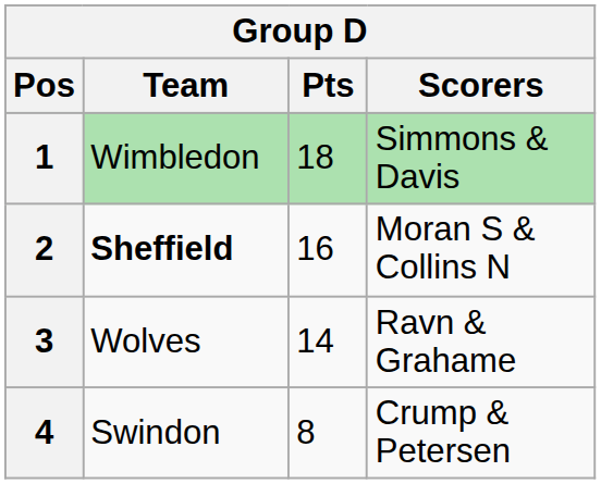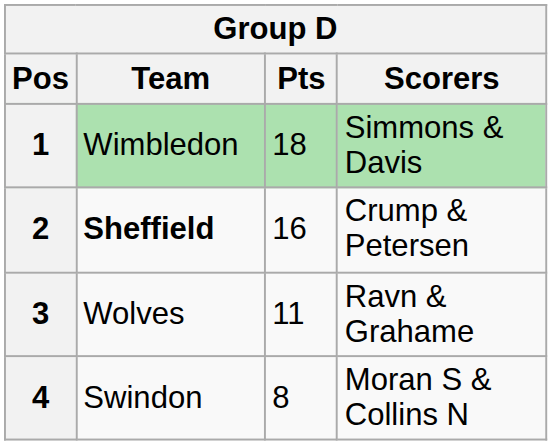2 | Scorers: Moran S & Collins N -> Crump & Petersen
3 | Pts: 14 -> 11
4 | Scorers: Crump & Petersen -> Moran S & Collins N
